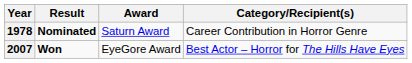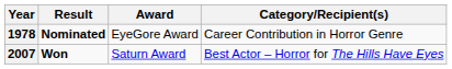1978 | Award: Saturn Award -> EyeGore Award
2007 | Award: EyeGore Award -> Saturn Award
